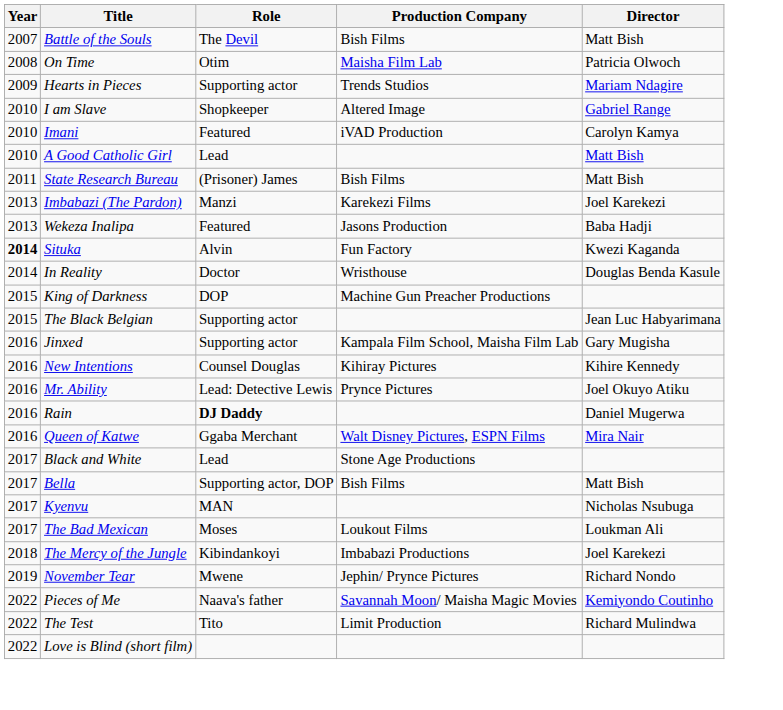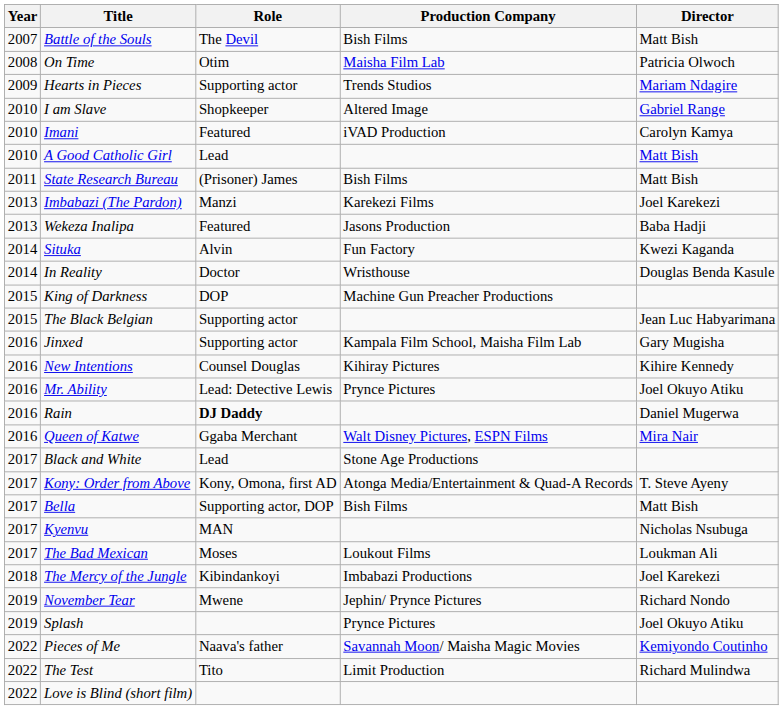Situka | Year: bold -> normal
+ row: 2017 | Kony: Order from Above | Kony, Omona, first AD | Atonga Media/Entertainment & Quad-A Records | T. Steve Ayeny
+ row: 2019 | Splash | Prynce Pictures | Joel Okuyo Atiku
